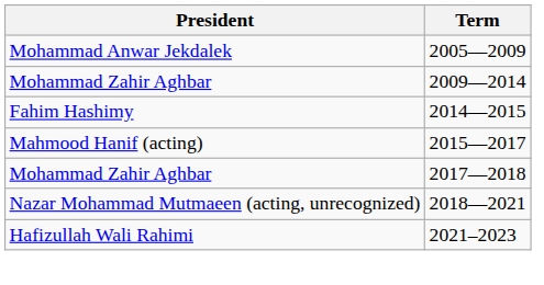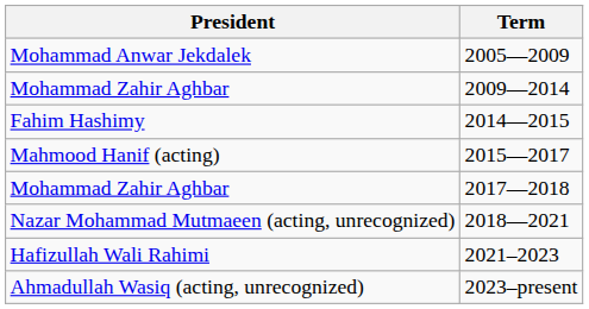+ row: Ahmadullah Wasiq (acting, unrecognized) | 2023–present
